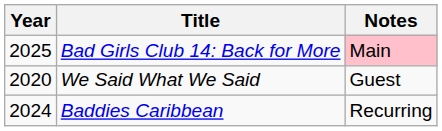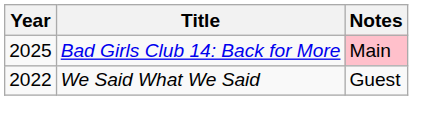We Said What We Said | Year: 2020 -> 2022
- row: 2024 | Baddies Caribbean | Recurring
